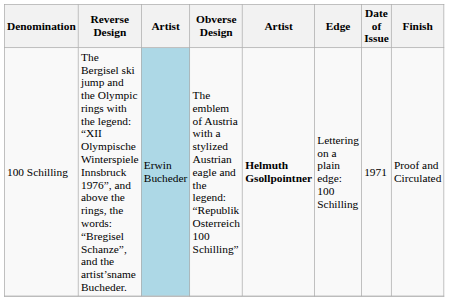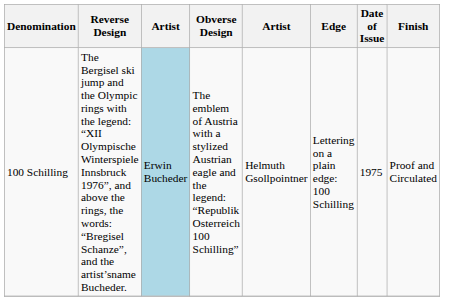100 Schilling | column 5: bold -> normal
100 Schilling | Date of Issue: 1971 -> 1975
